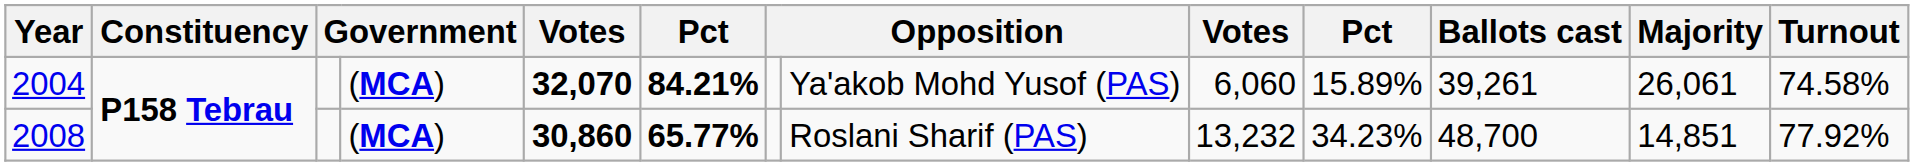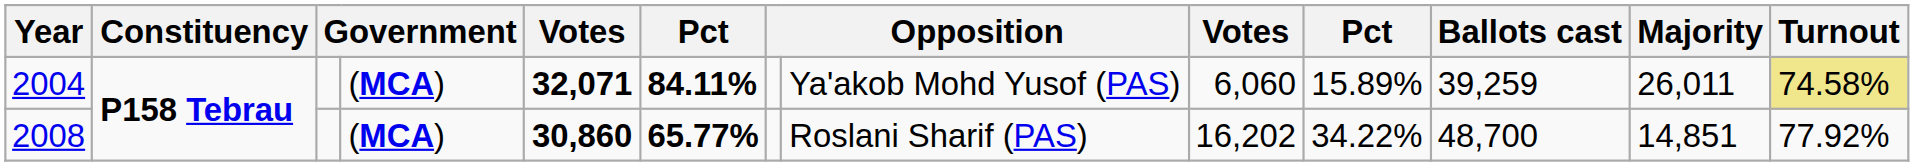2004 | column 5: 32,070 -> 32,071
2004 | column 6: 84.21% -> 84.11%
2004 | Ballots cast: 39,261 -> 39,259
2004 | Majority: 26,061 -> 26,011
2004 | Turnout: no background -> khaki background
2008 | column 9: 13,232 -> 16,202
2008 | column 10: 34.23% -> 34.22%
